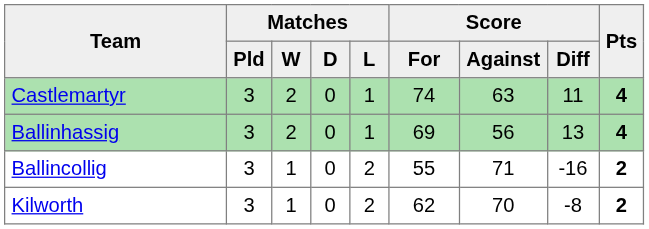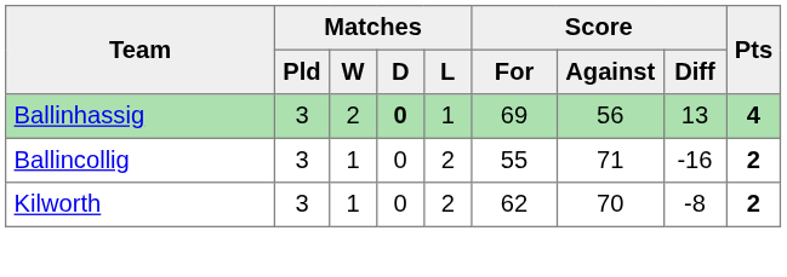- row: Castlemartyr | 3 | 2 | 0 | 1 | 74 | 63 | 11 | 4
Ballinhassig | Matches / D: normal -> bold
